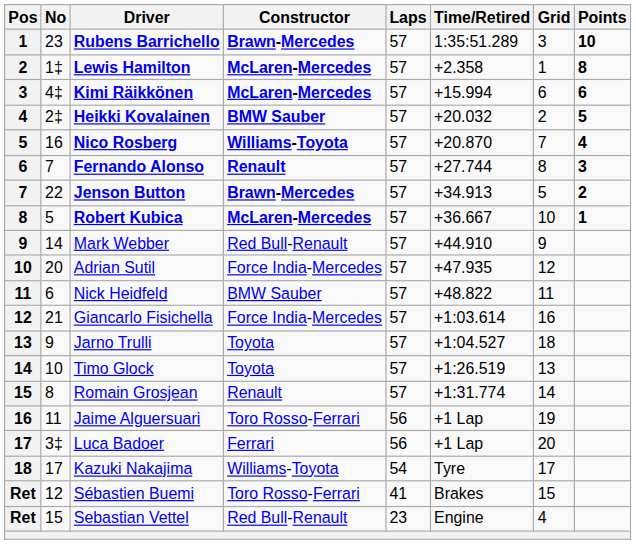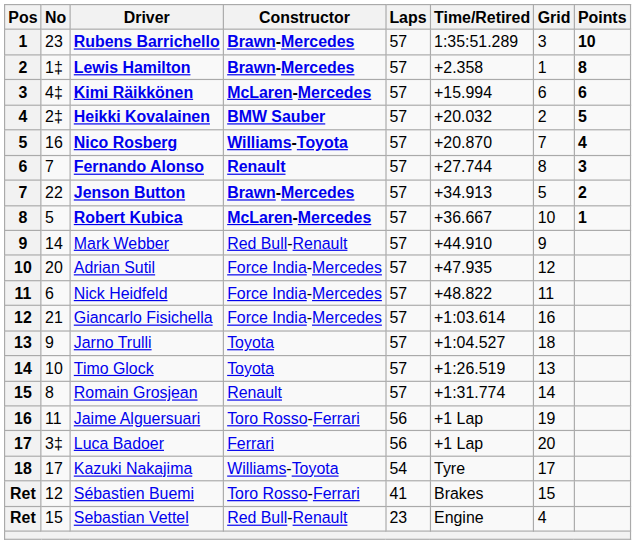Lewis Hamilton | Constructor: McLaren-Mercedes -> Brawn-Mercedes
Nick Heidfeld | Constructor: BMW Sauber -> Force India-Mercedes
